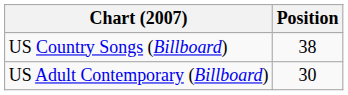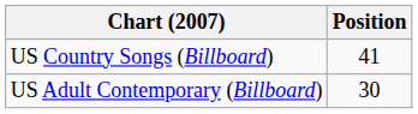US Country Songs (Billboard) | Position: 38 -> 41
